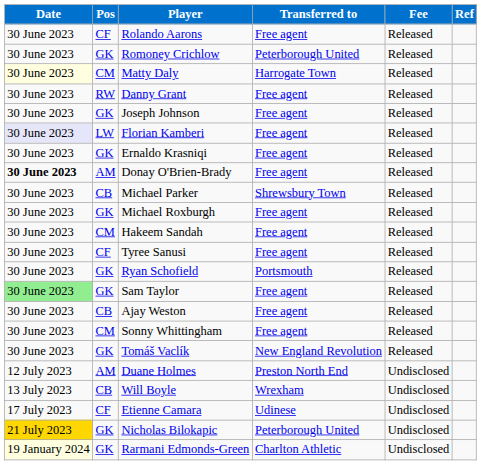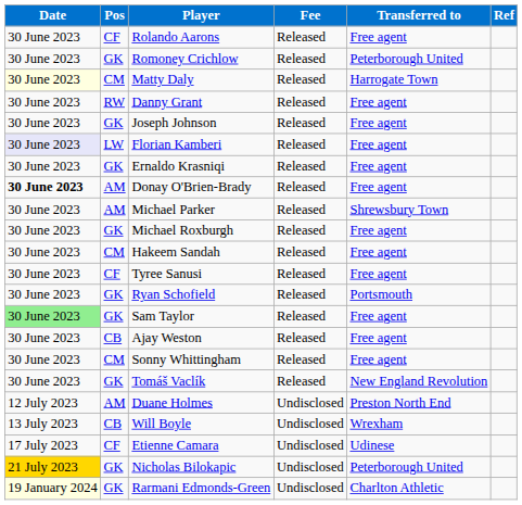columns swapped: Transferred to <-> Fee
Michael Parker | Pos: CB -> AM
